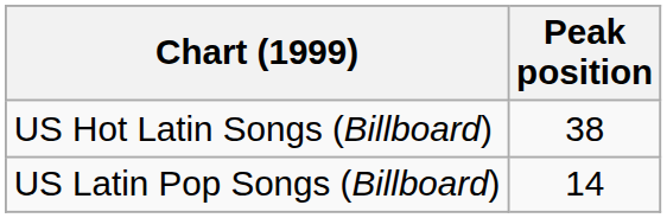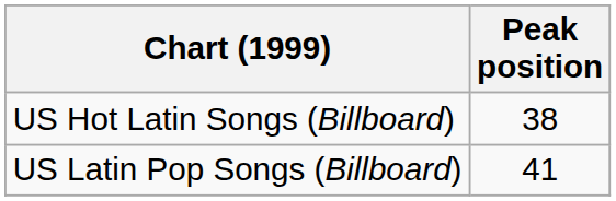US Latin Pop Songs (Billboard) | Peak position: 14 -> 41
